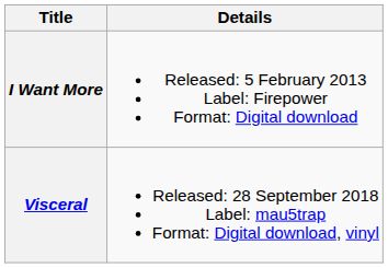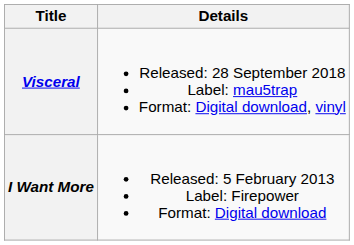rows swapped: I Want More <-> Visceral
